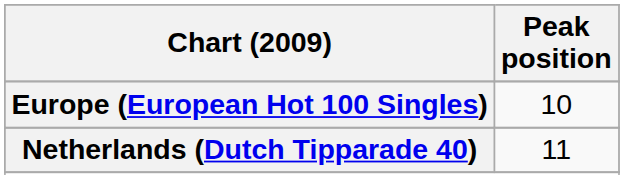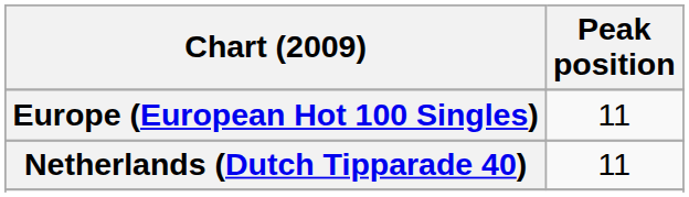Europe (European Hot 100 Singles) | Peak position: 10 -> 11
